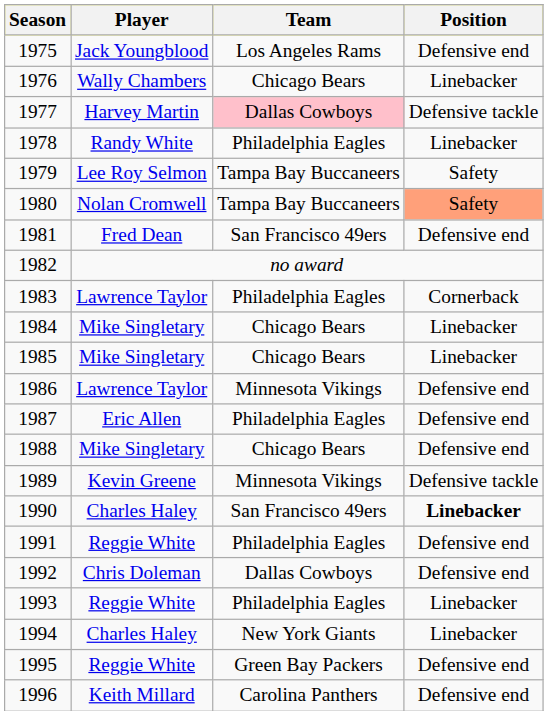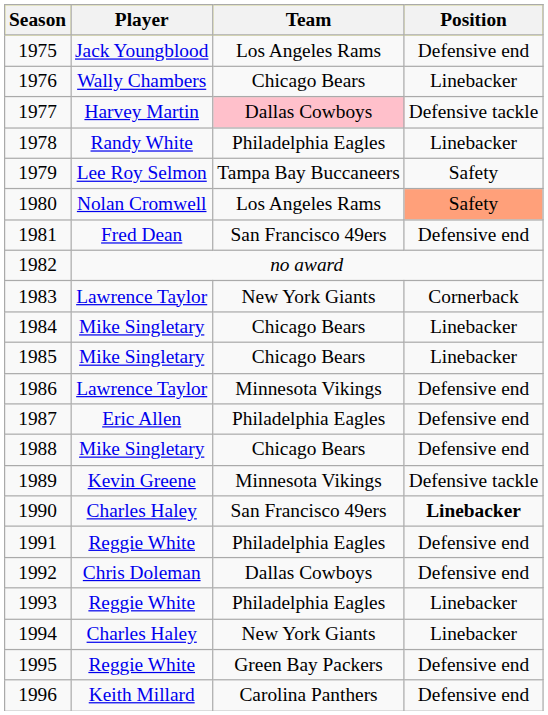1980 | Team: Tampa Bay Buccaneers -> Los Angeles Rams
1983 | Team: Philadelphia Eagles -> New York Giants
